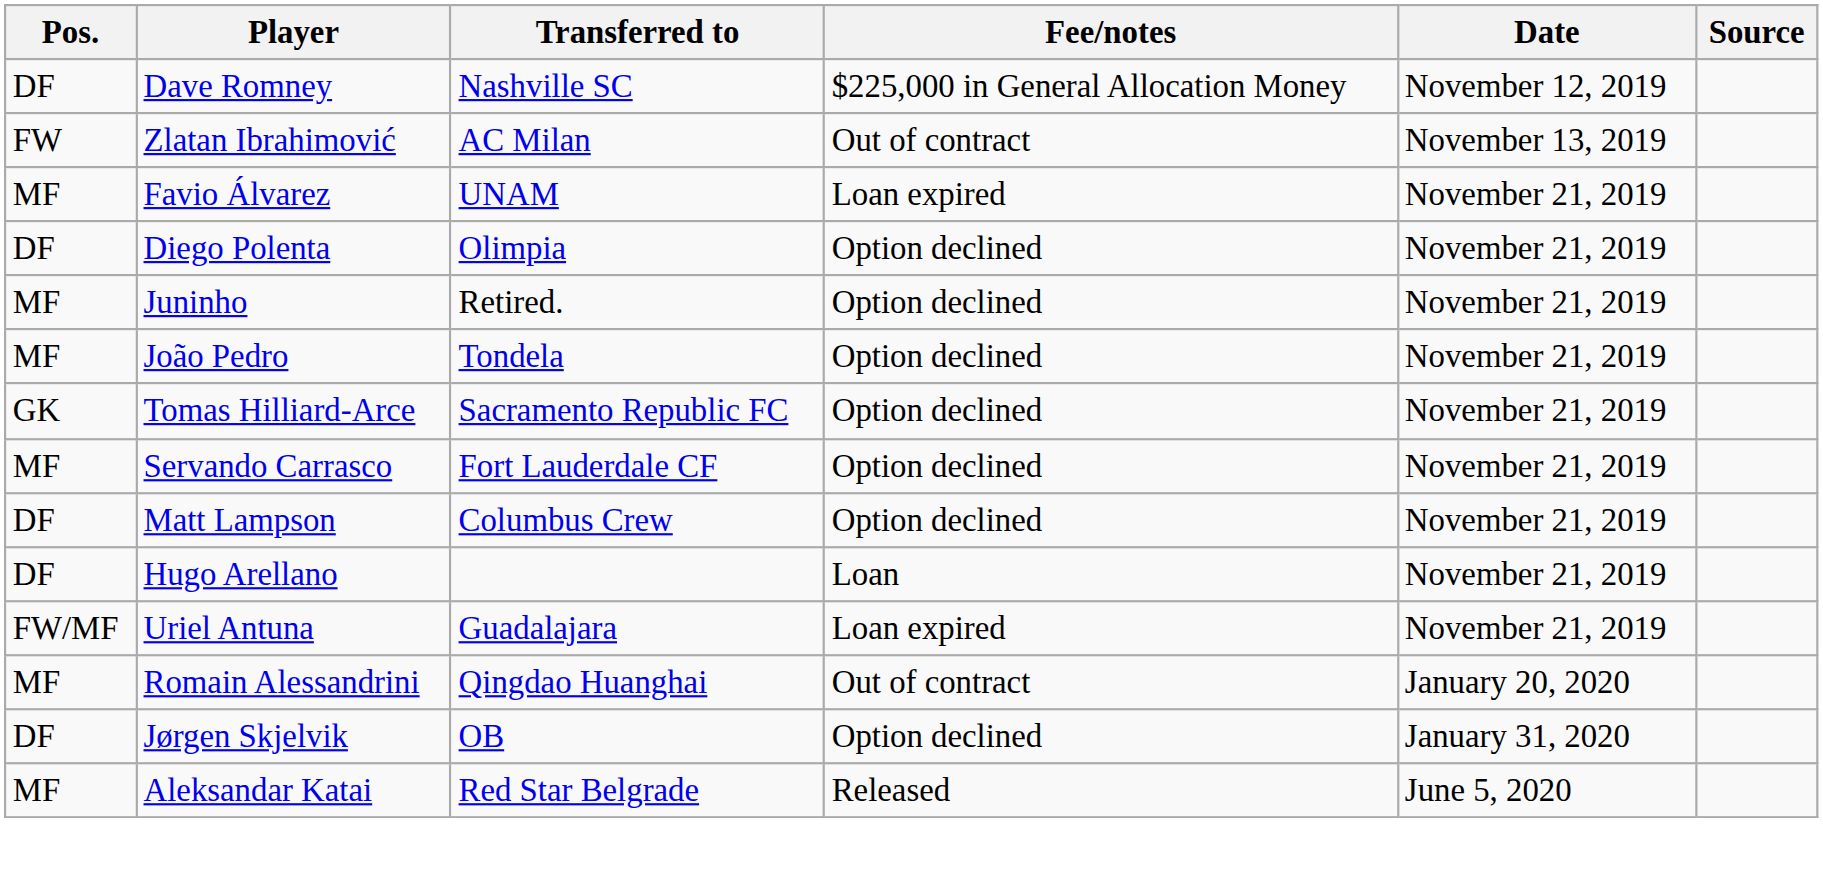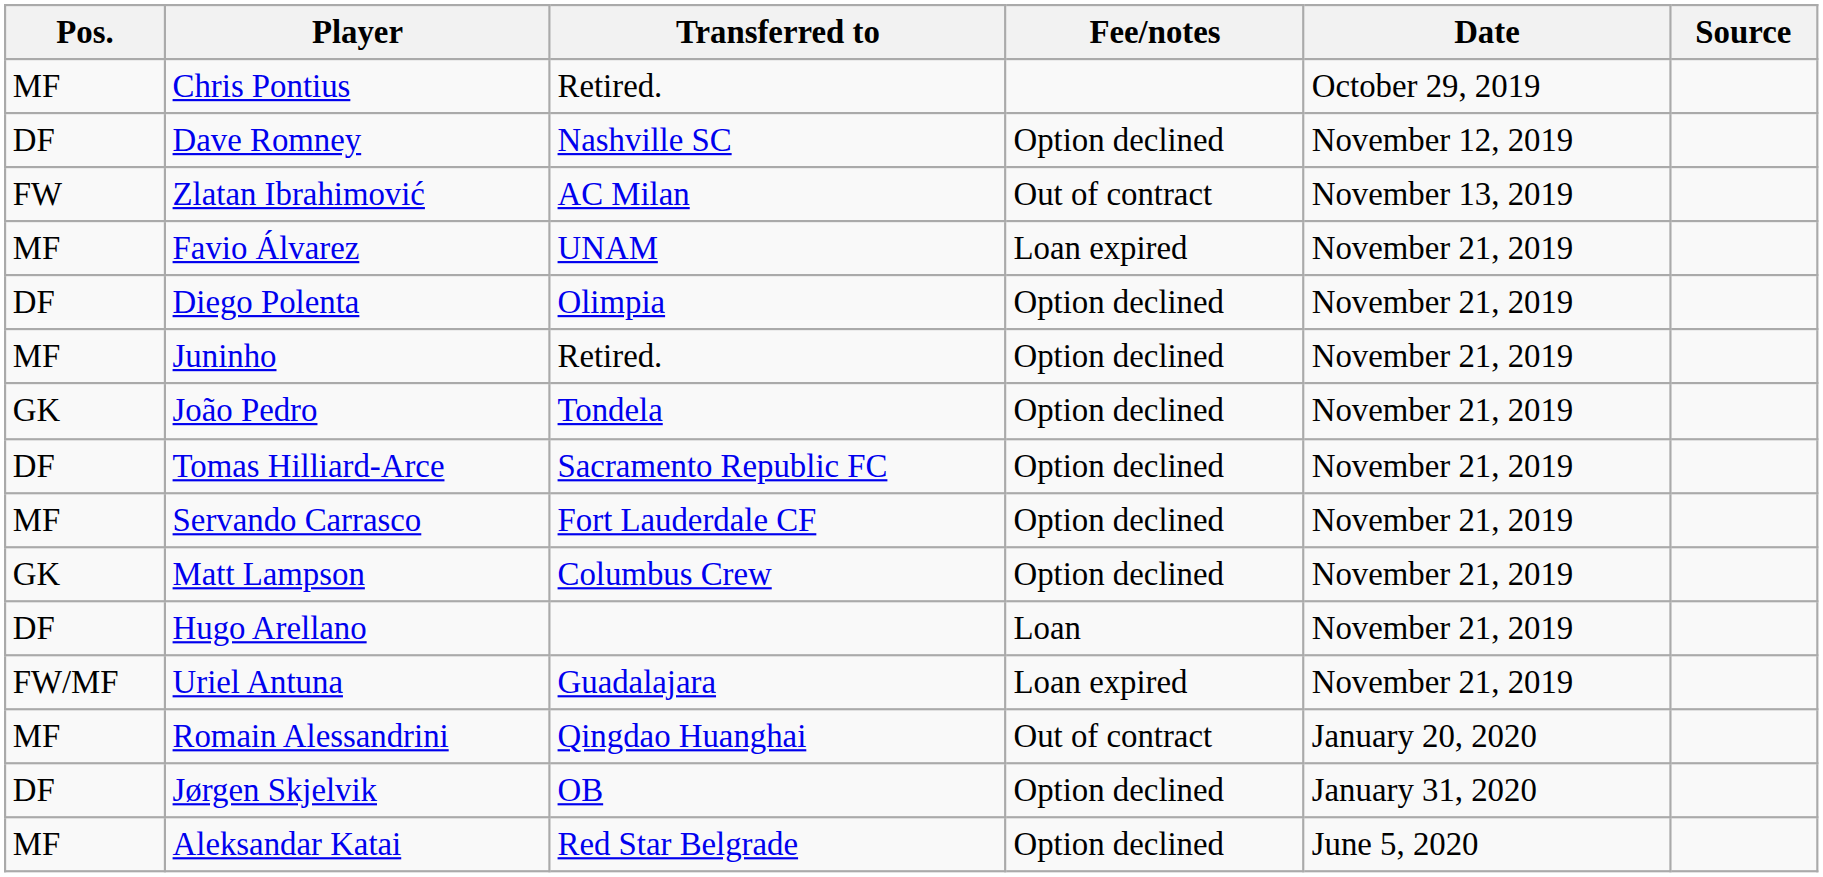+ row: MF | Chris Pontius | Retired. | October 29, 2019
Dave Romney | Fee/notes: $225,000 in General Allocation Money -> Option declined
João Pedro | Pos.: MF -> GK
Tomas Hilliard-Arce | Pos.: GK -> DF
Matt Lampson | Pos.: DF -> GK
Aleksandar Katai | Fee/notes: Released -> Option declined
